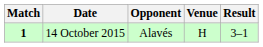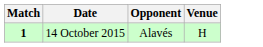- column: Result | 3–1
